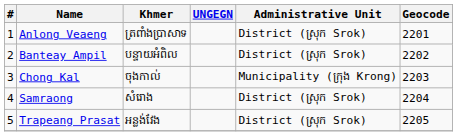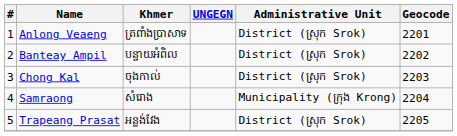Chong Kal | Administrative Unit: Municipality (ក្រុង Krong) -> District (ស្រុក Srok)
Samraong | Administrative Unit: District (ស្រុក Srok) -> Municipality (ក្រុង Krong)
